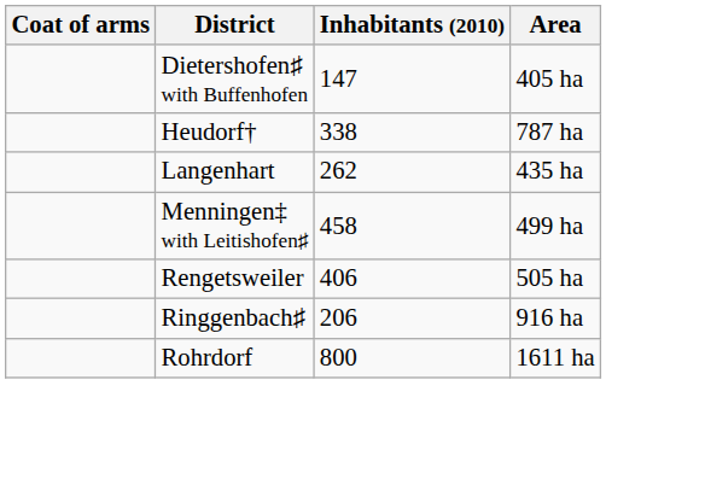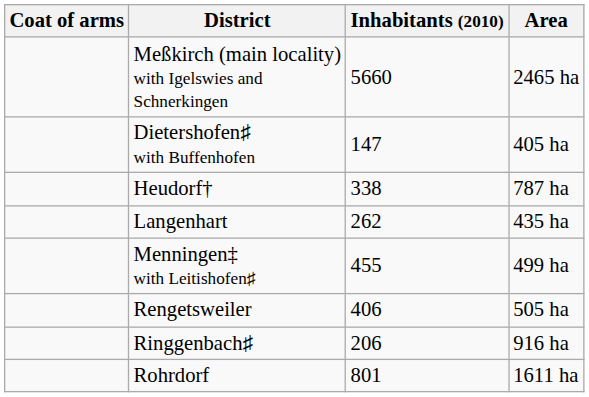+ row: Meßkirch (main locality) with Igelswies and Schnerkingen | 5660 | 2465 ha
Menningen‡ with Leitishofen♯ | Inhabitants (2010): 458 -> 455
Rohrdorf | Inhabitants (2010): 800 -> 801
